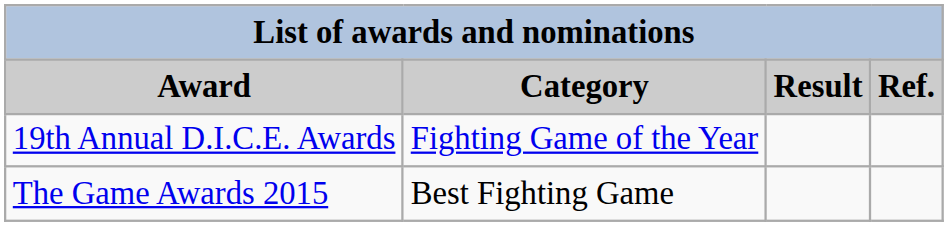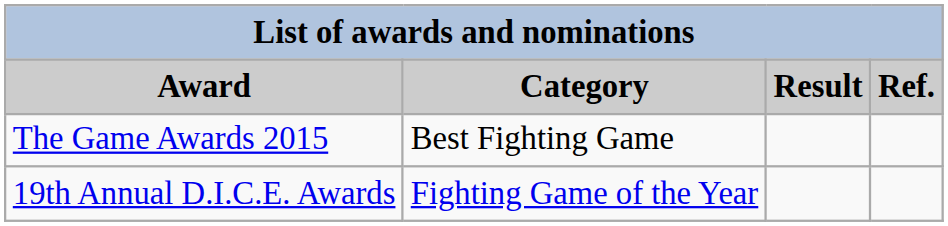rows swapped: The Game Awards 2015 <-> 19th Annual D.I.C.E. Awards
